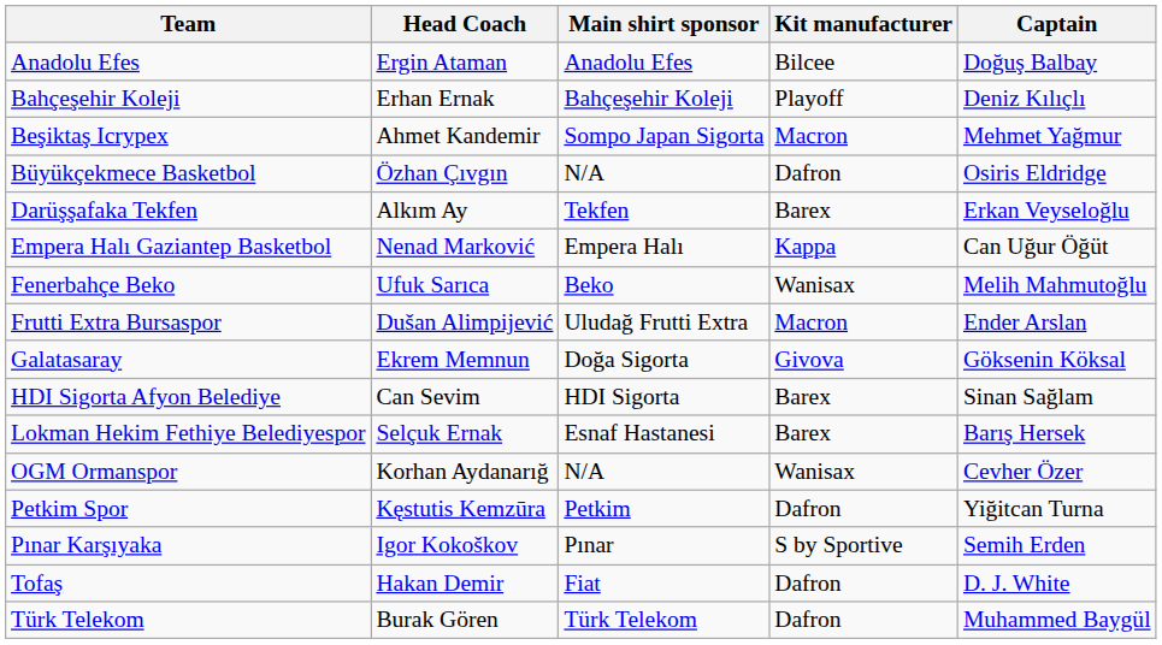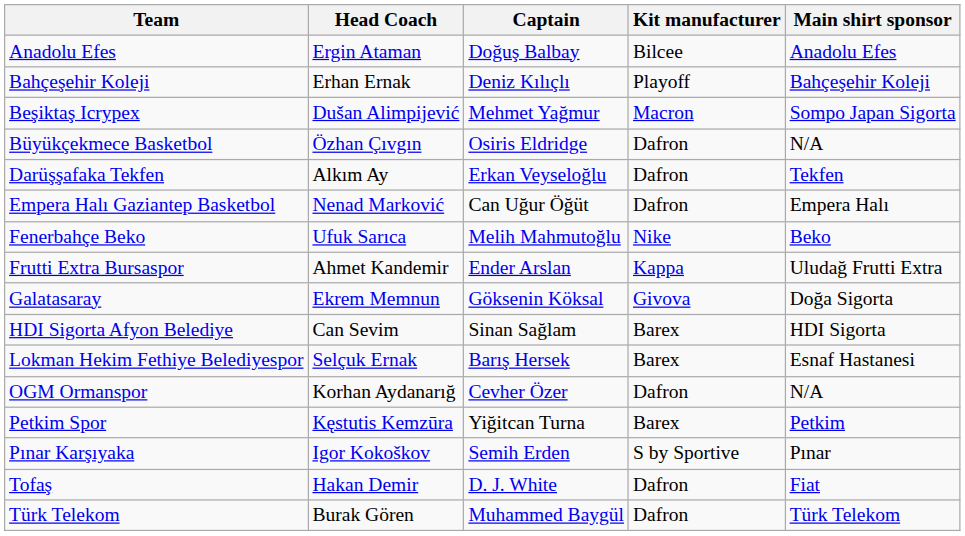columns swapped: Captain <-> Main shirt sponsor
Beşiktaş Icrypex | Head Coach: Ahmet Kandemir -> Dušan Alimpijević
Darüşşafaka Tekfen | Kit manufacturer: Barex -> Dafron
Empera Halı Gaziantep Basketbol | Kit manufacturer: Kappa -> Dafron
Fenerbahçe Beko | Kit manufacturer: Wanisax -> Nike
Frutti Extra Bursaspor | Head Coach: Dušan Alimpijević -> Ahmet Kandemir
Frutti Extra Bursaspor | Kit manufacturer: Macron -> Kappa
OGM Ormanspor | Kit manufacturer: Wanisax -> Dafron
Petkim Spor | Kit manufacturer: Dafron -> Barex
